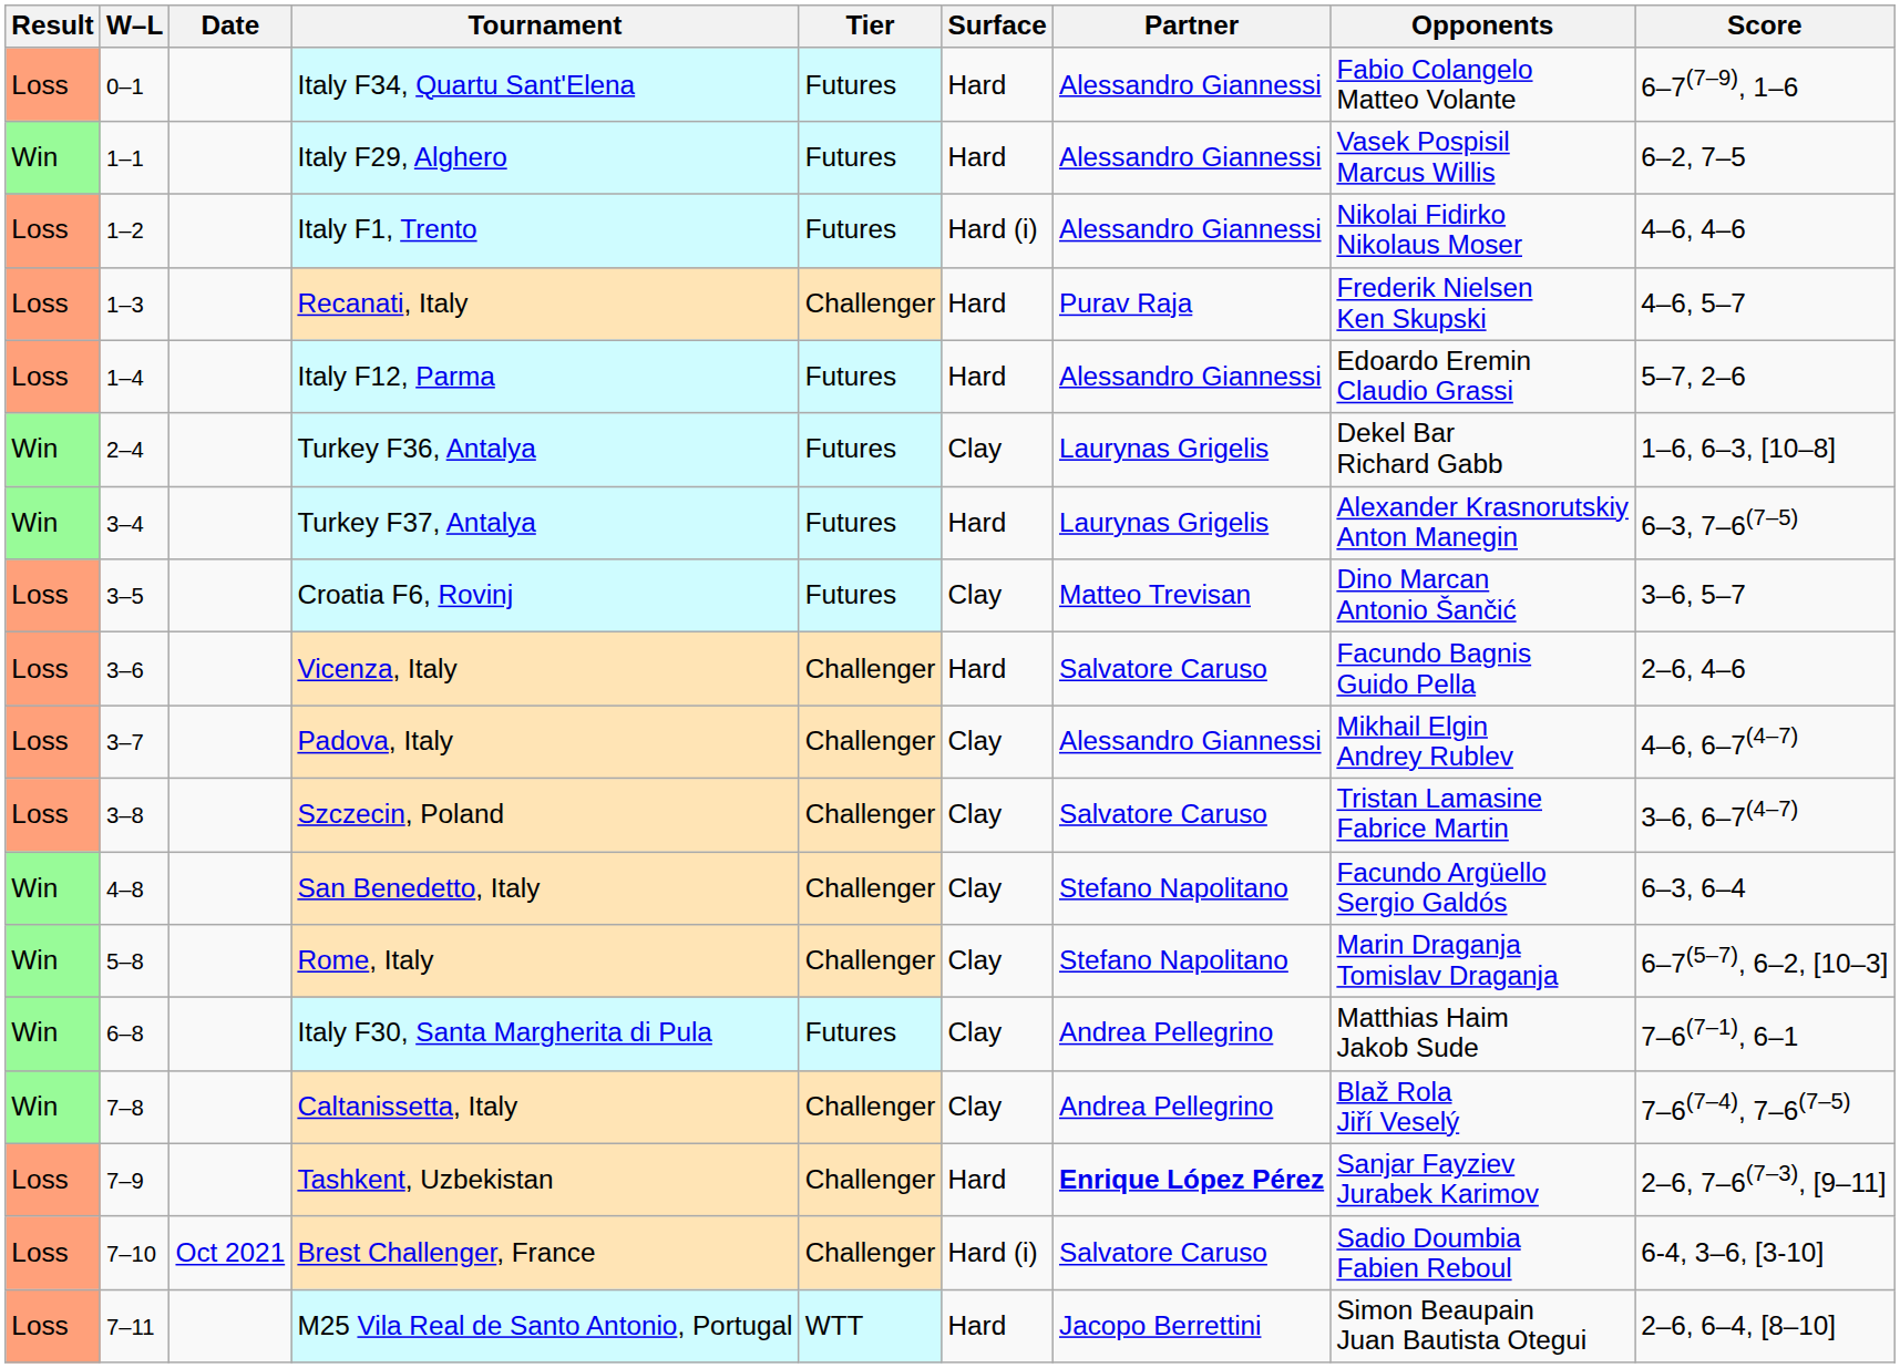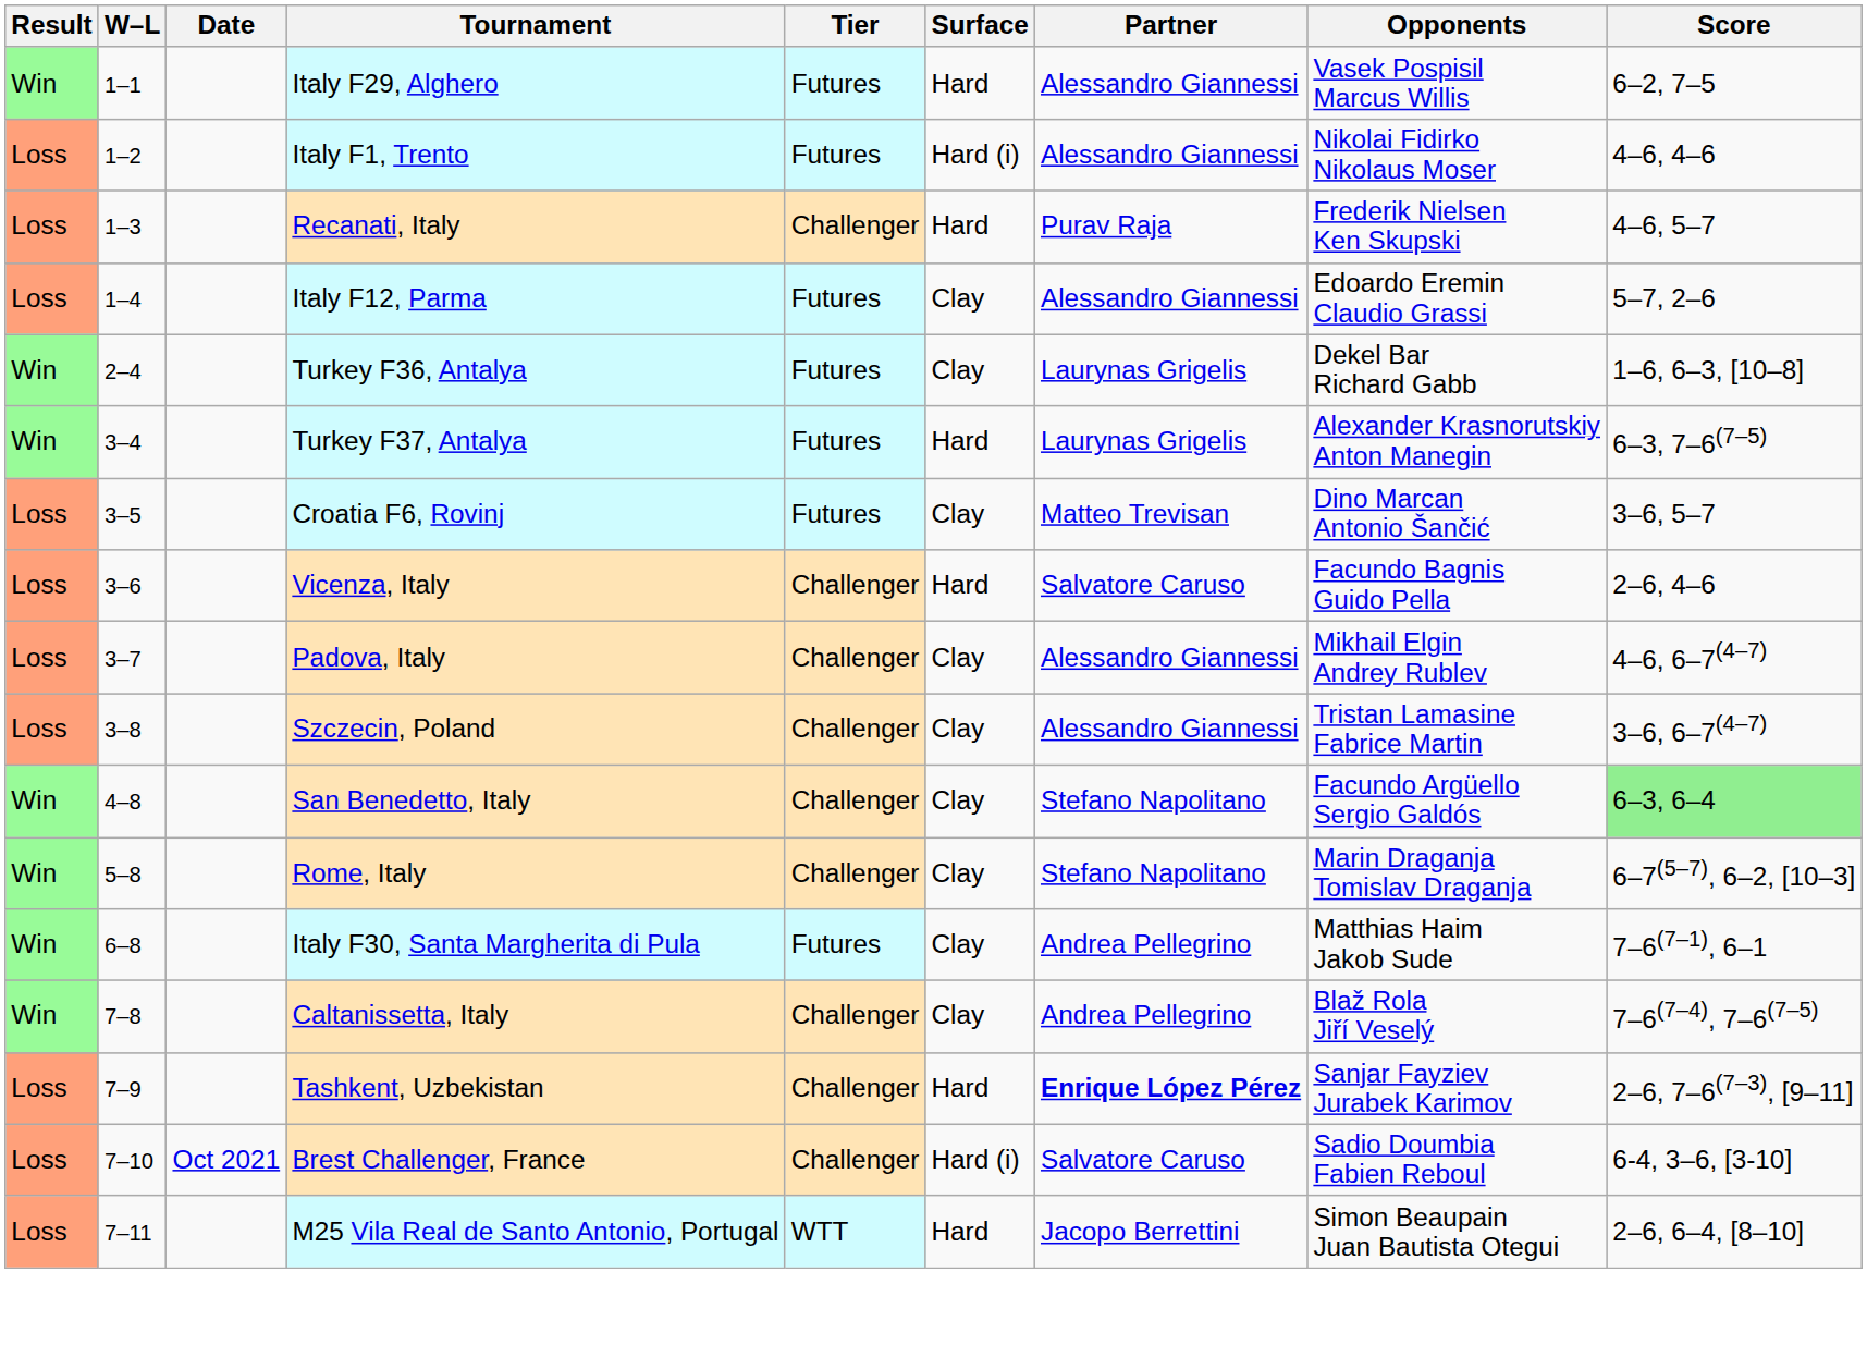- row: Loss | 0–1 | Italy F34, Quartu Sant'Elena | Futures | Hard | Alessandro Giannessi | Fabio Colangelo Matteo Volante | 6–7(7–9), 1–6
Italy F12, Parma | Surface: Hard -> Clay
Szczecin, Poland | Partner: Salvatore Caruso -> Alessandro Giannessi
San Benedetto, Italy | Score: no background -> lightgreen background
